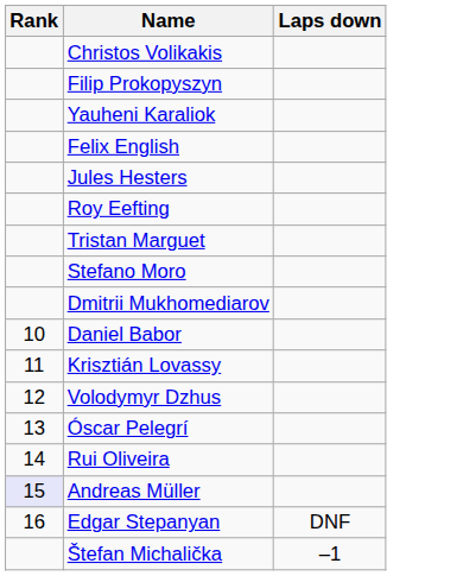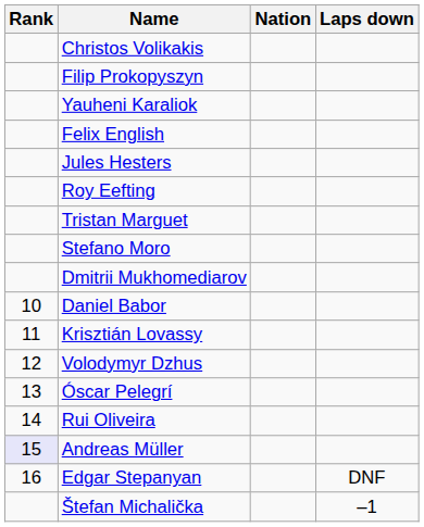+ column: Nation
